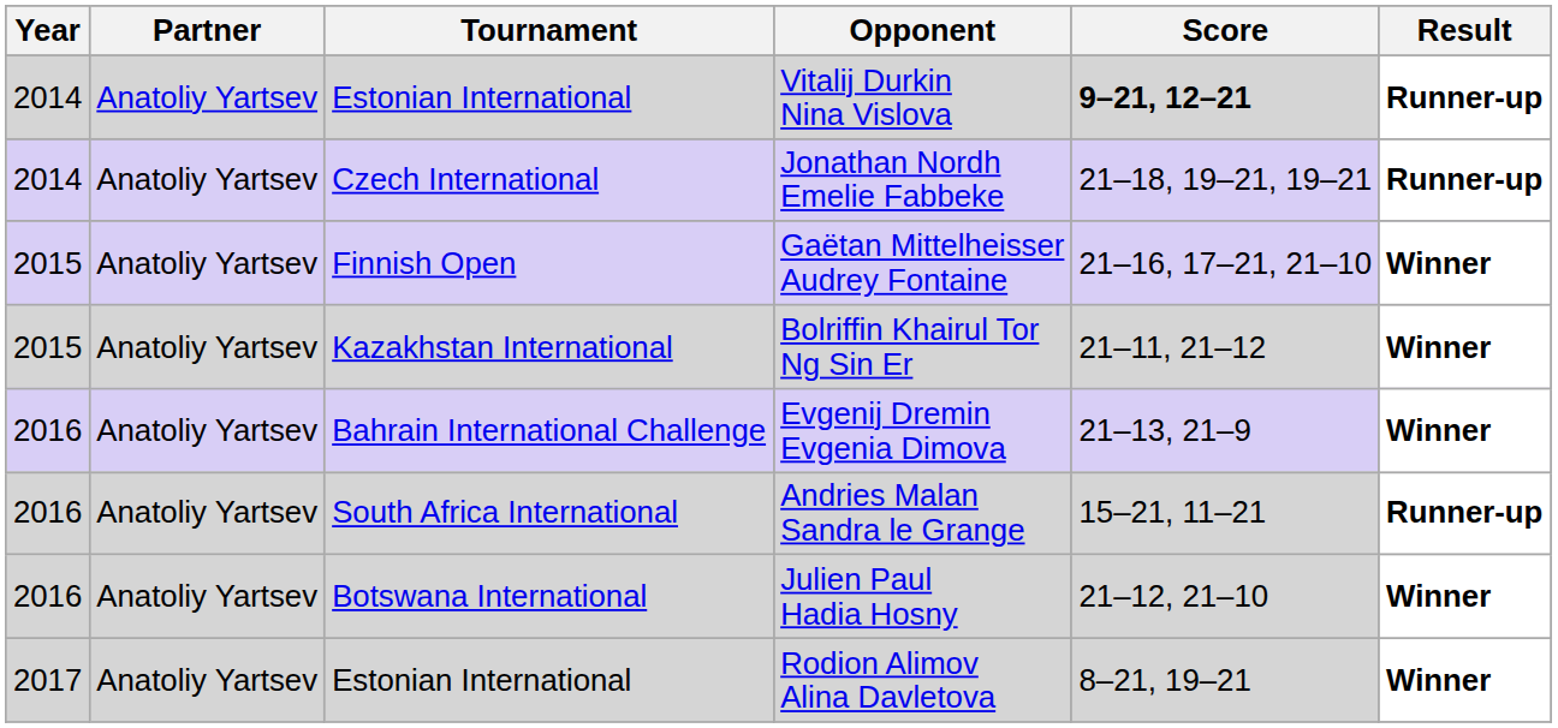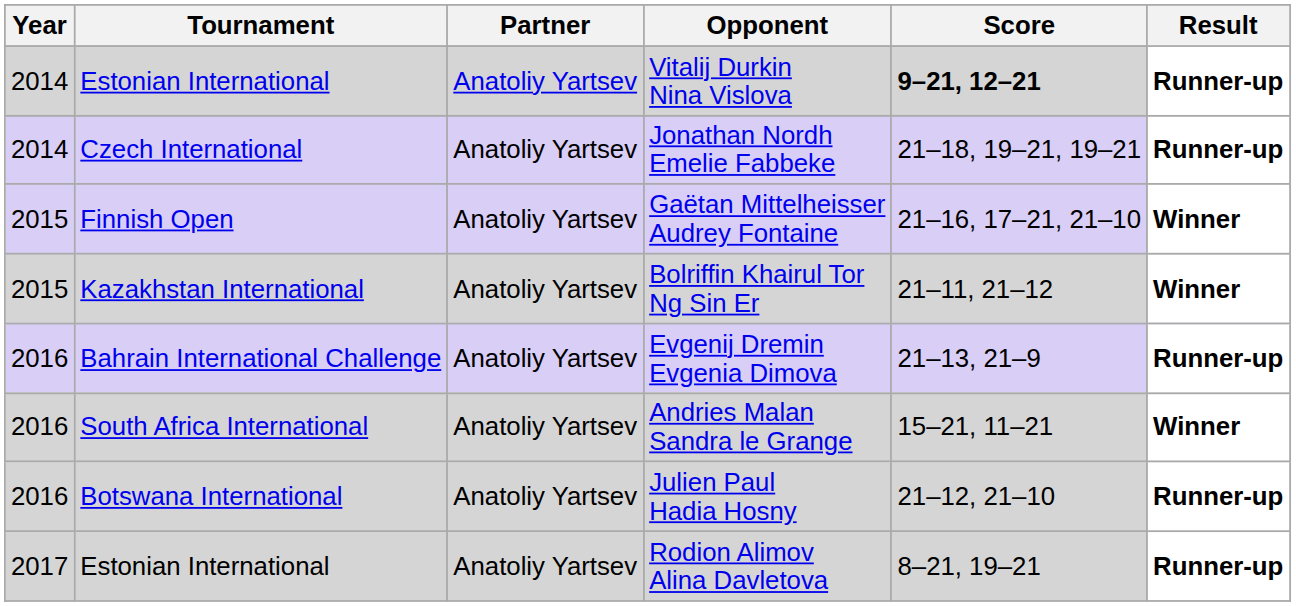columns swapped: Tournament <-> Partner
Evgenij Dremin Evgenia Dimova | Result: Winner -> Runner-up
Andries Malan Sandra le Grange | Result: Runner-up -> Winner
Julien Paul Hadia Hosny | Result: Winner -> Runner-up
Rodion Alimov Alina Davletova | Result: Winner -> Runner-up
